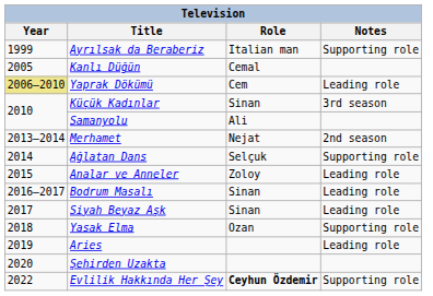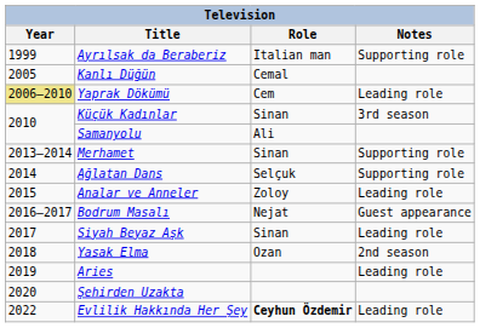Merhamet | Role: Nejat -> Sinan
Merhamet | Notes: 2nd season -> Supporting role
Bodrum Masalı | Role: Sinan -> Nejat
Bodrum Masalı | Notes: Leading role -> Guest appearance
Yasak Elma | Notes: Supporting role -> 2nd season
Evlilik Hakkında Her Şey | Notes: Supporting role -> Leading role
